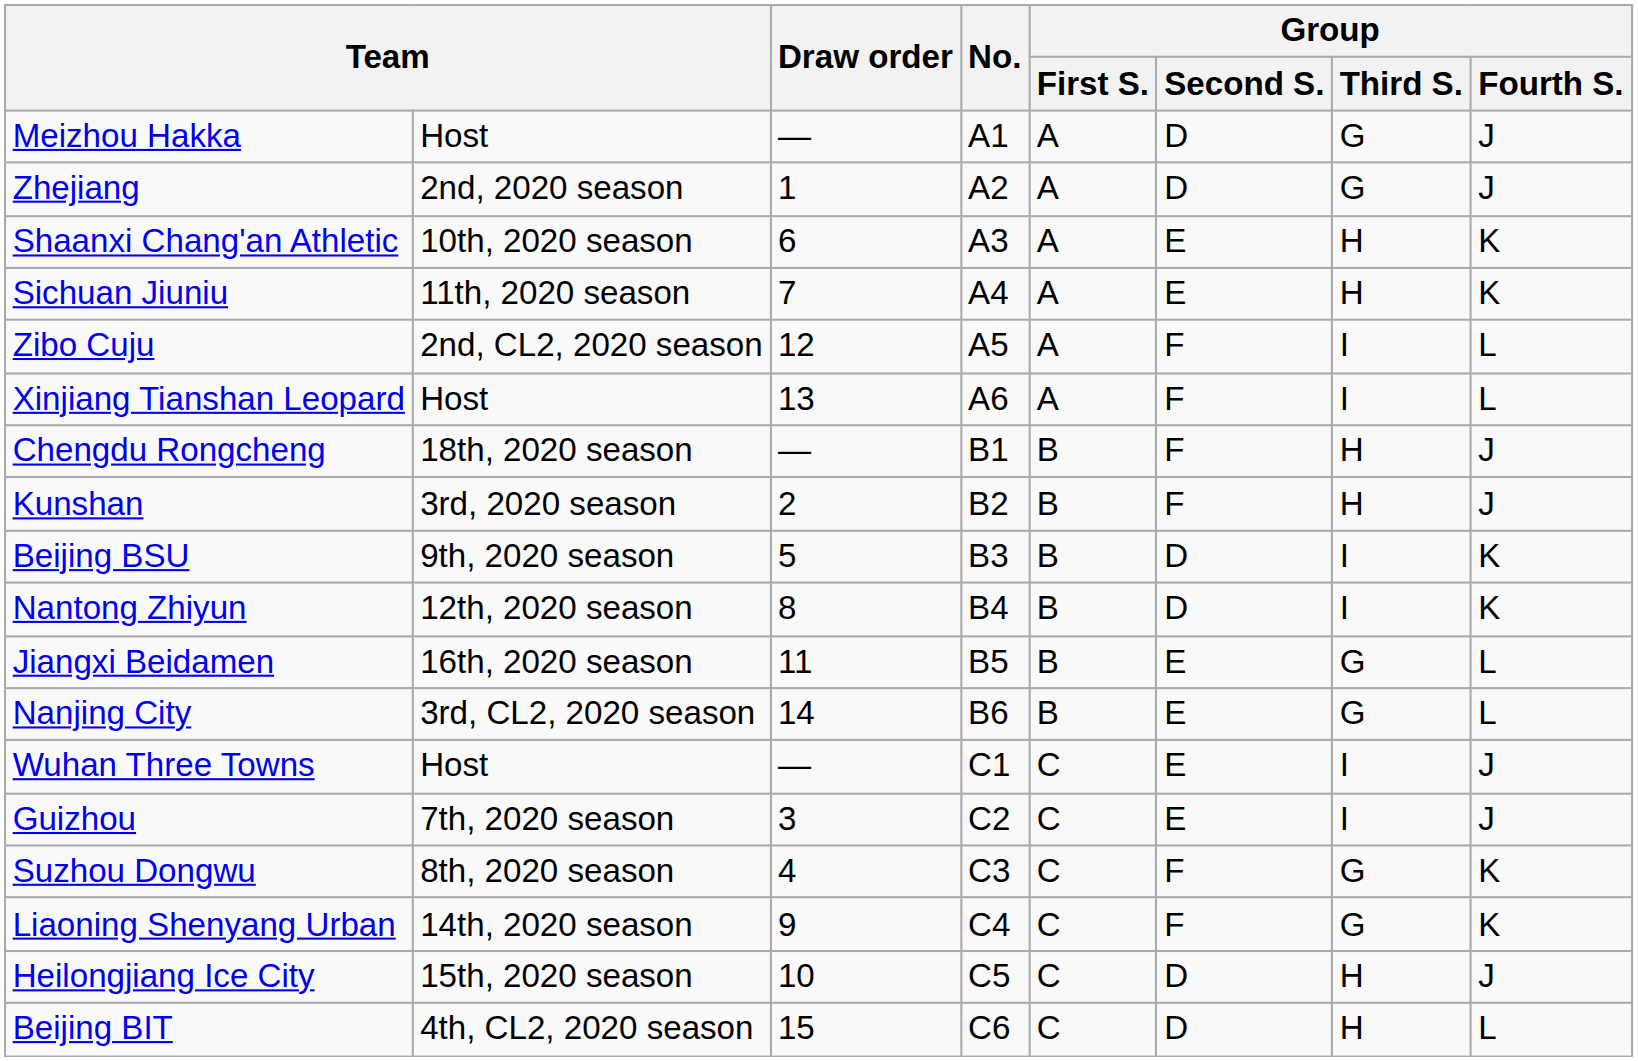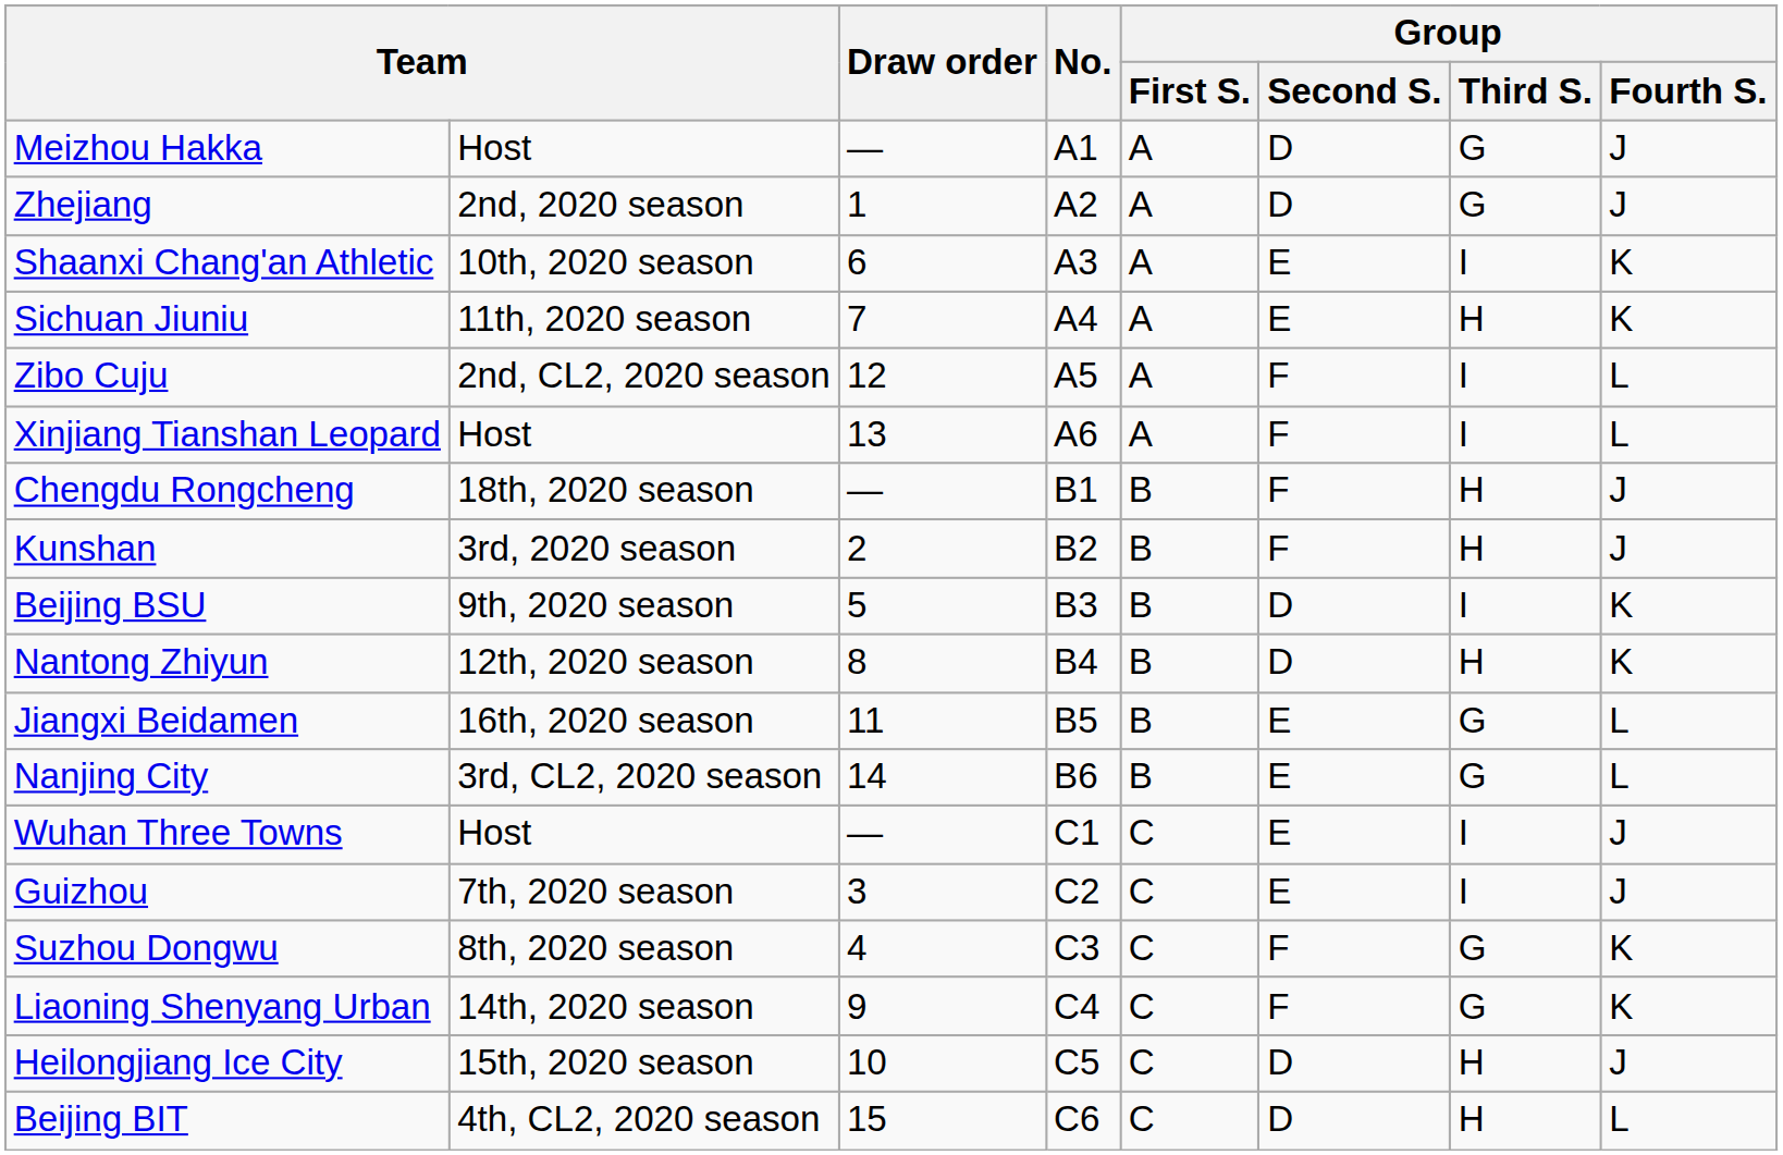Shaanxi Chang'an Athletic | Group / Third S.: H -> I
Nantong Zhiyun | Group / Third S.: I -> H
